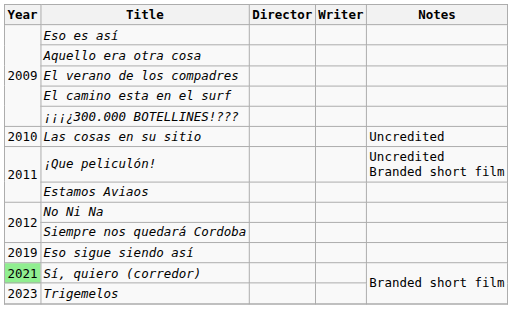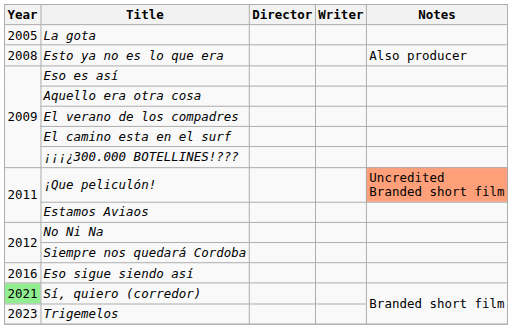+ row: 2005 | La gota
+ row: 2008 | Esto ya no es lo que era | Also producer
- row: 2010 | Las cosas en su sitio | Uncredited
¡Que peliculón! | Notes: no background -> lightsalmon background
Eso sigue siendo así | Year: 2019 -> 2016
